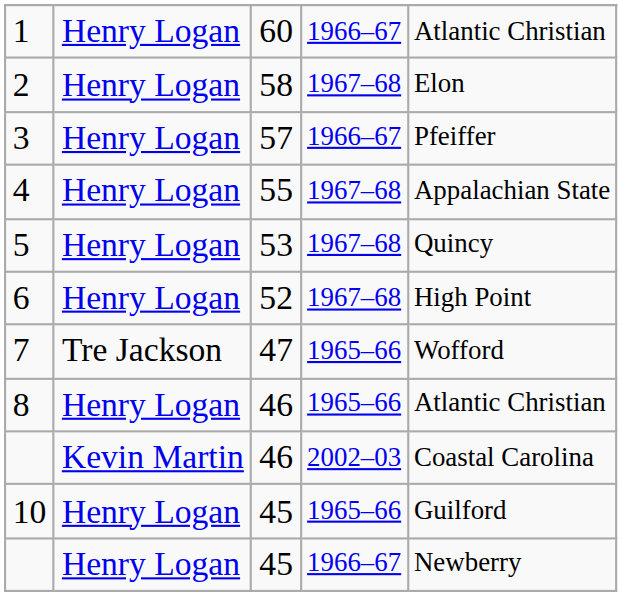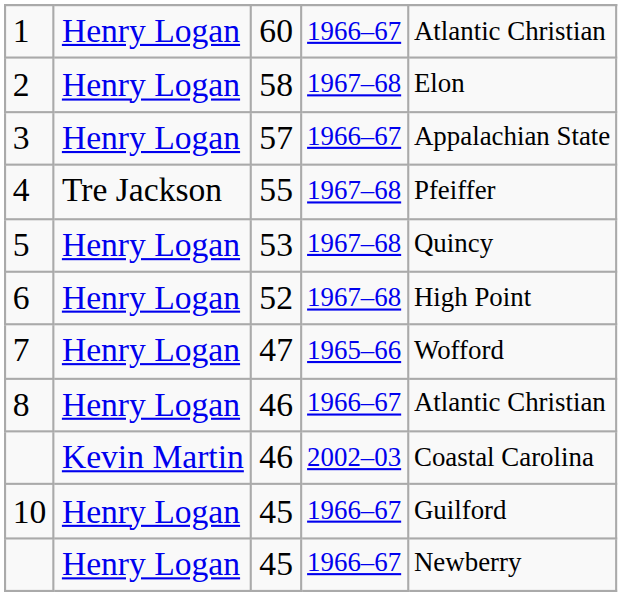3 | column 5: Pfeiffer -> Appalachian State
4 | column 2: Henry Logan -> Tre Jackson
4 | column 5: Appalachian State -> Pfeiffer
7 | column 2: Tre Jackson -> Henry Logan
8 | column 4: 1965–66 -> 1966–67
10 | column 4: 1965–66 -> 1966–67
